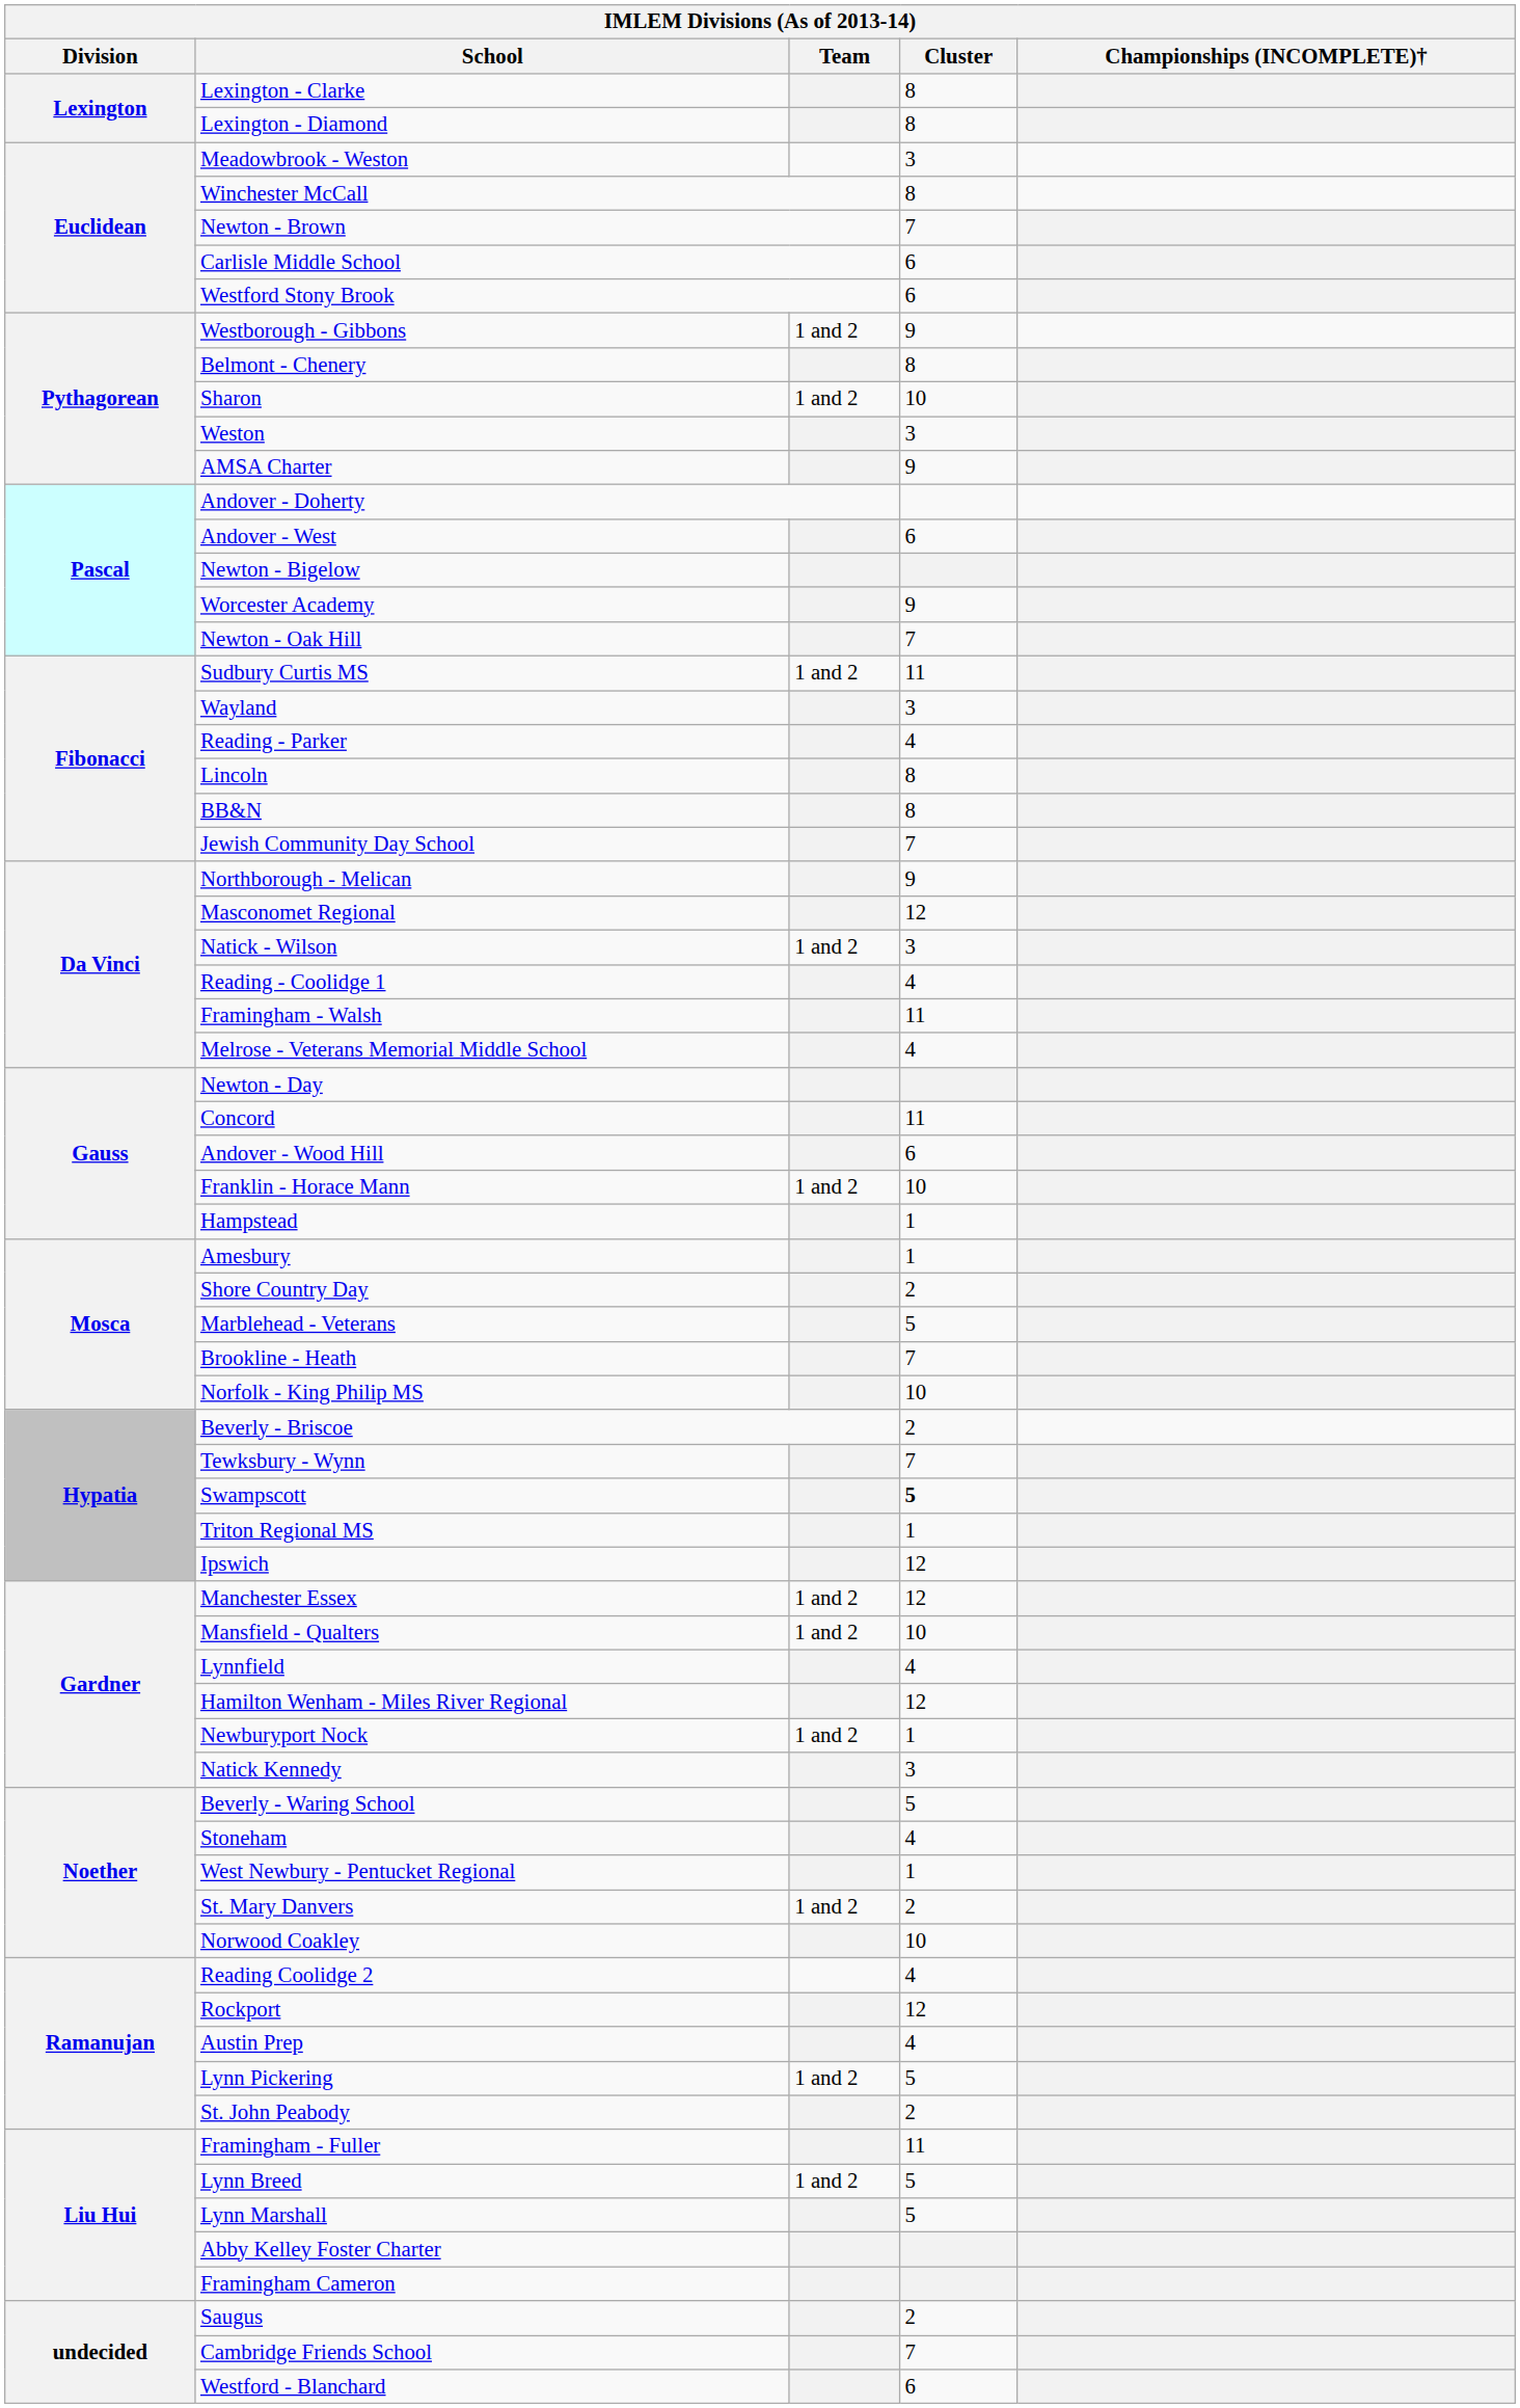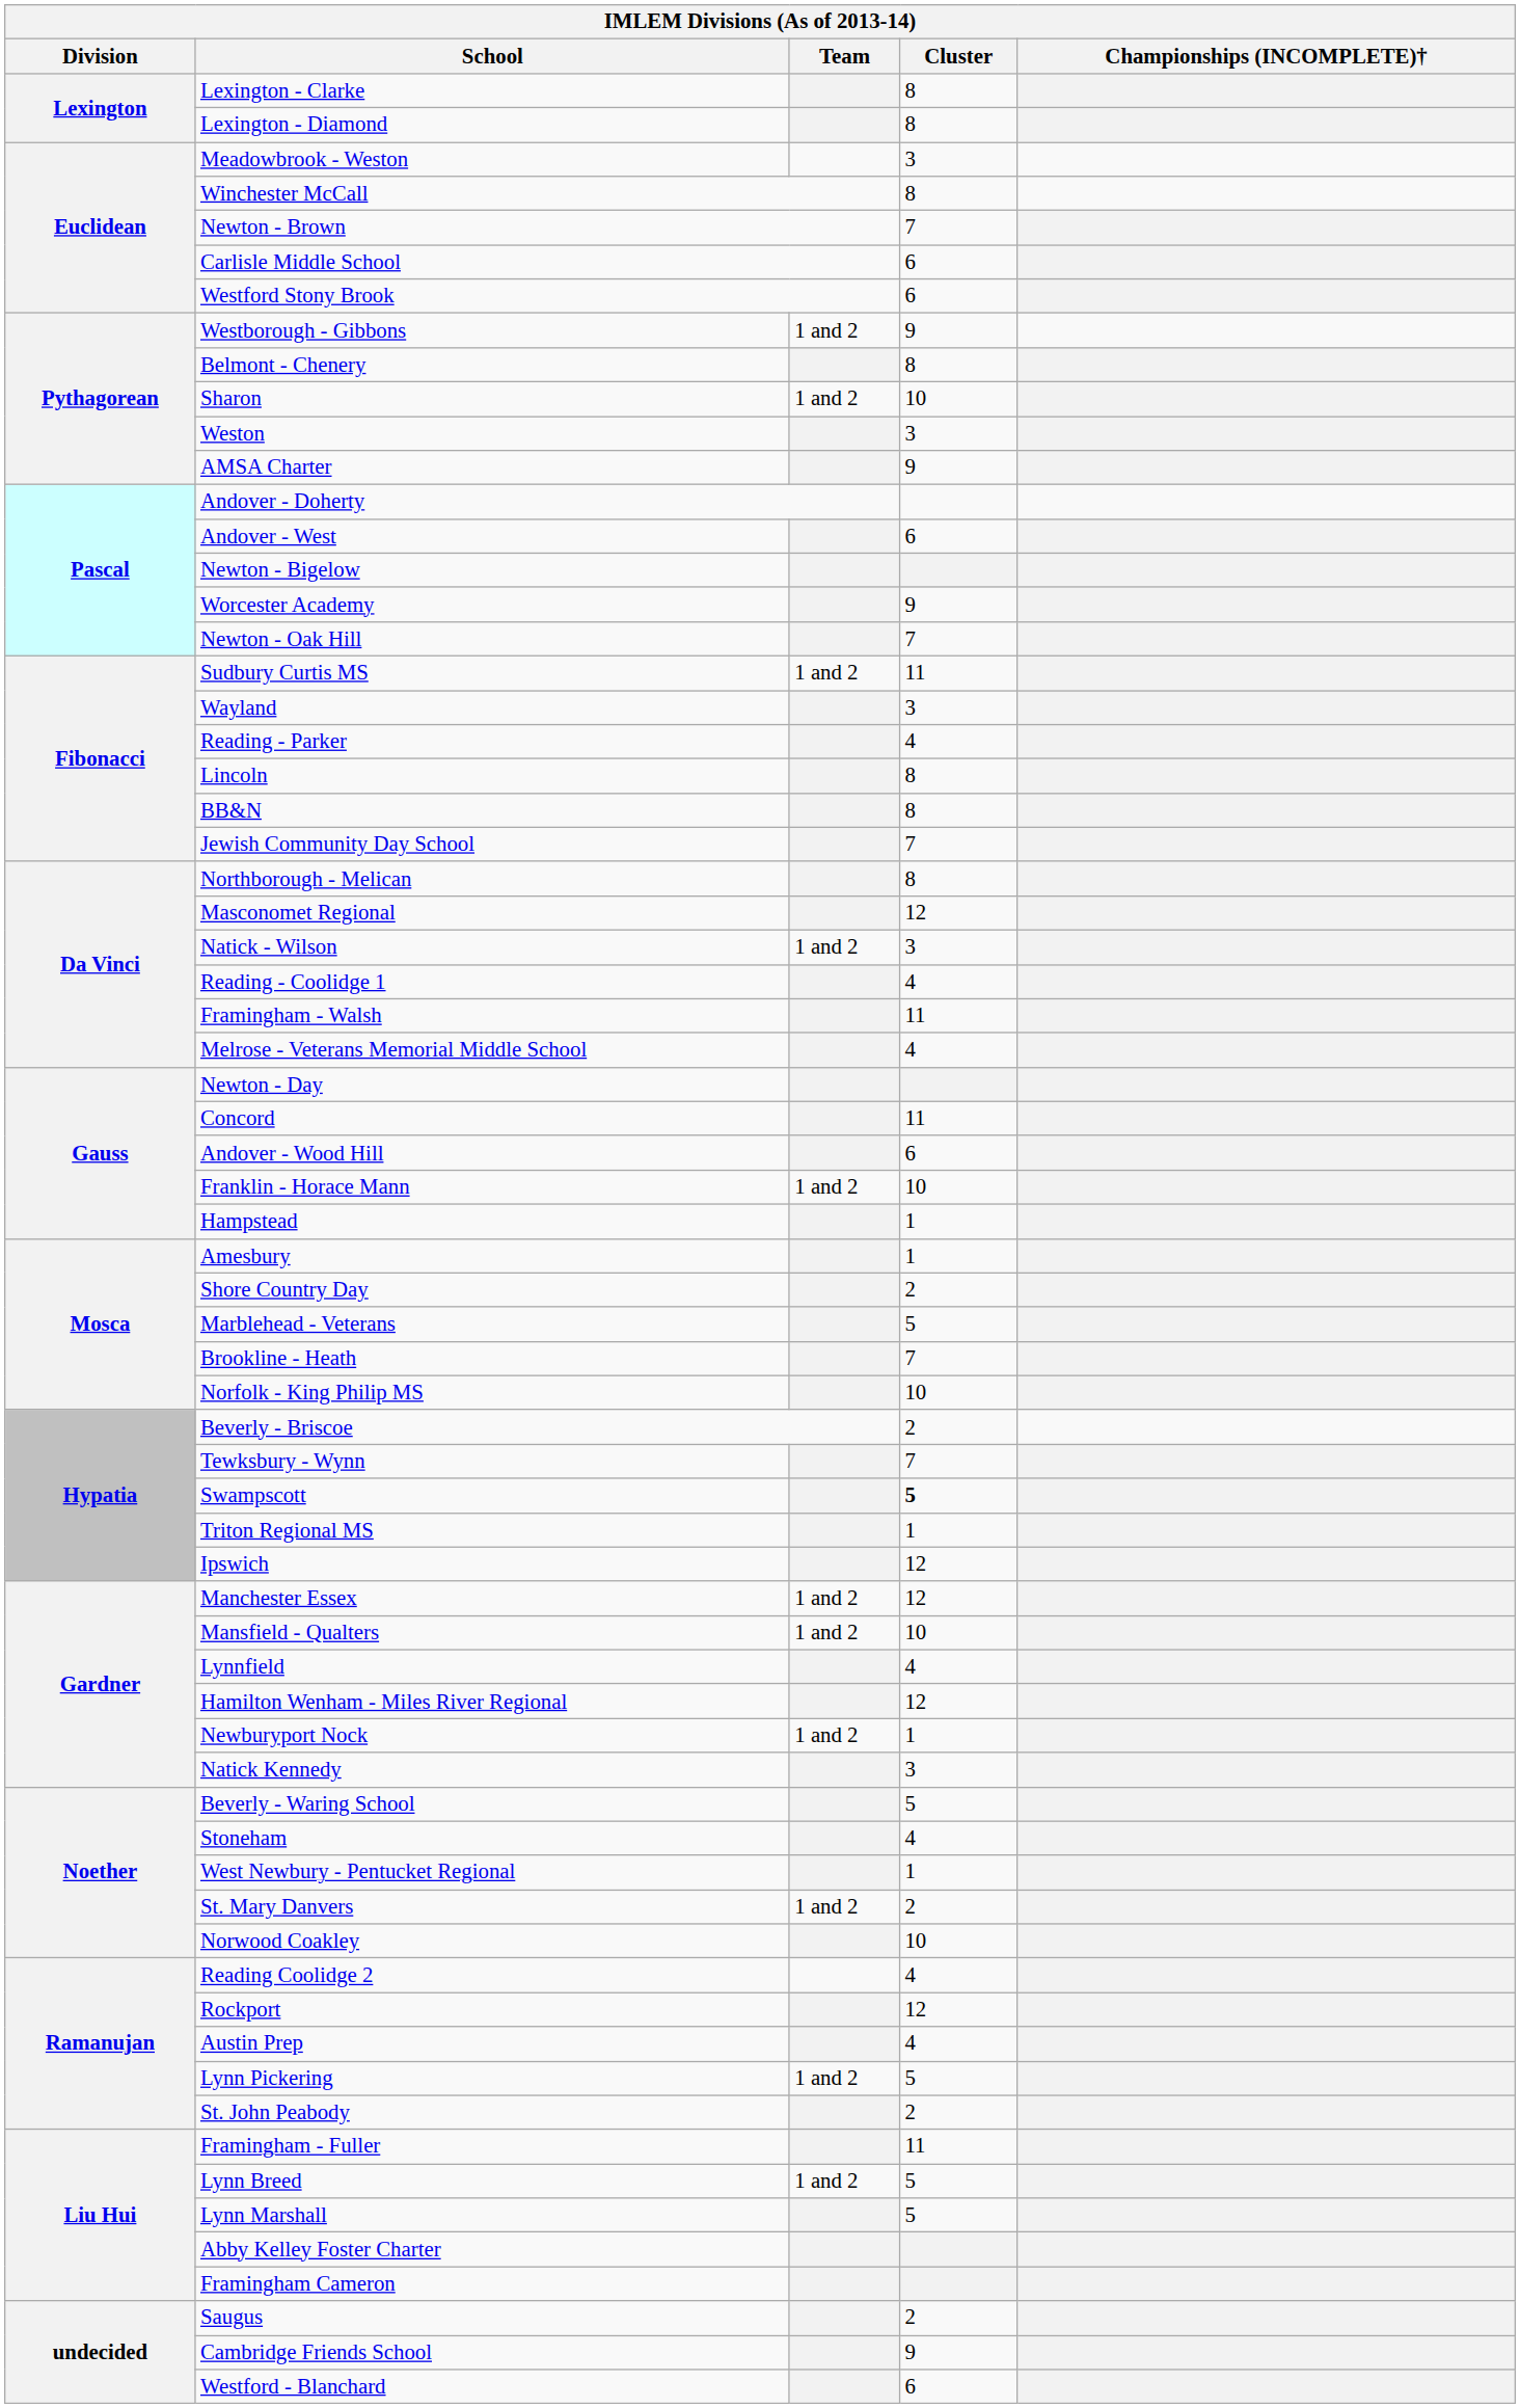Northborough - Melican | Cluster: 9 -> 8
Cambridge Friends School | Cluster: 7 -> 9
